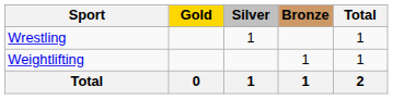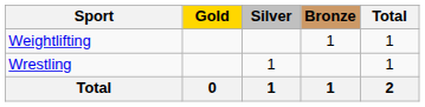rows swapped: Weightlifting <-> Wrestling
